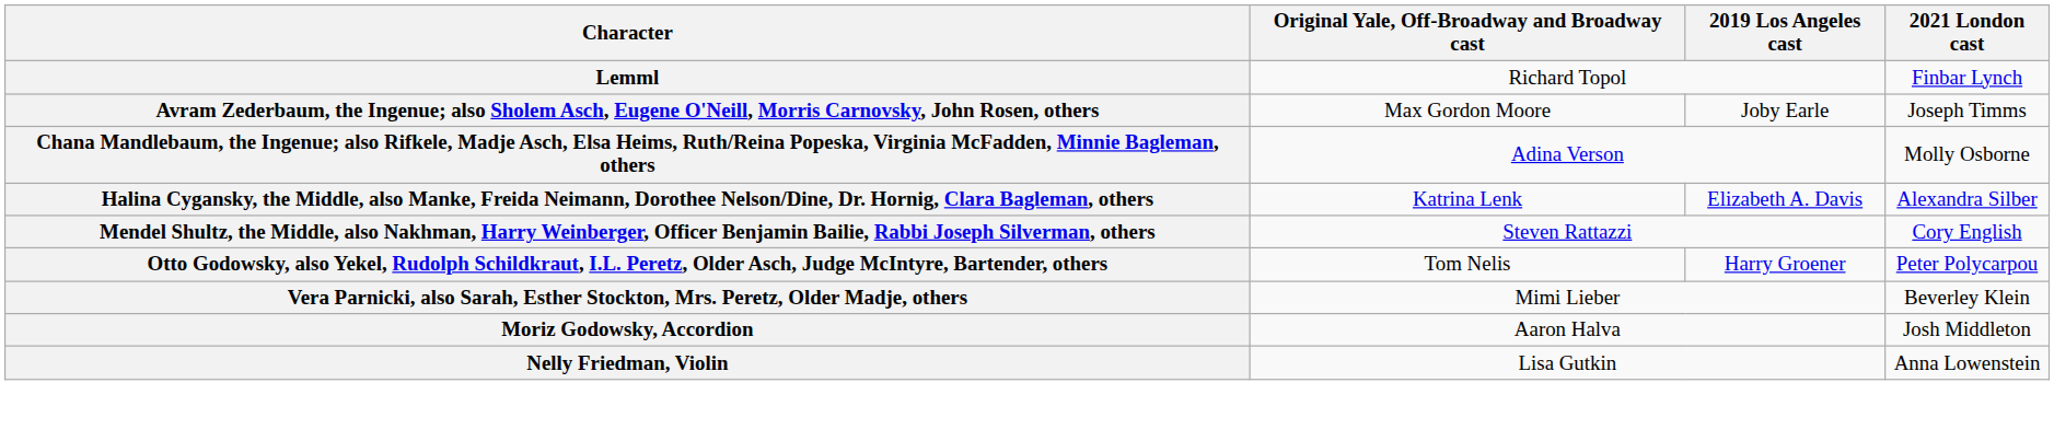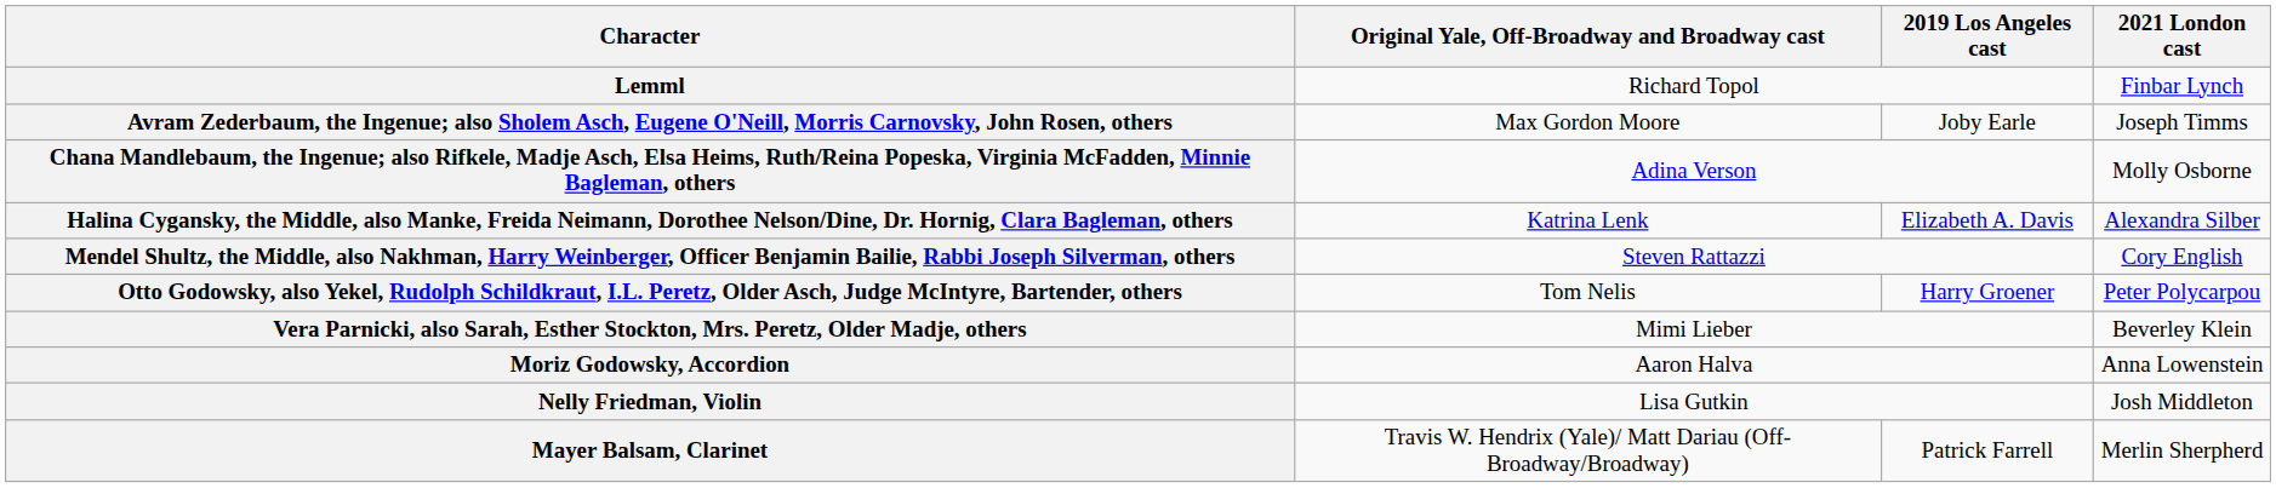Moriz Godowsky, Accordion | 2021 London cast: Josh Middleton -> Anna Lowenstein
Nelly Friedman, Violin | 2021 London cast: Anna Lowenstein -> Josh Middleton
+ row: Mayer Balsam, Clarinet | Travis W. Hendrix (Yale)/ Matt Dariau (Off-Broadway/Broadway) | Patrick Farrell | Merlin Sherpherd
